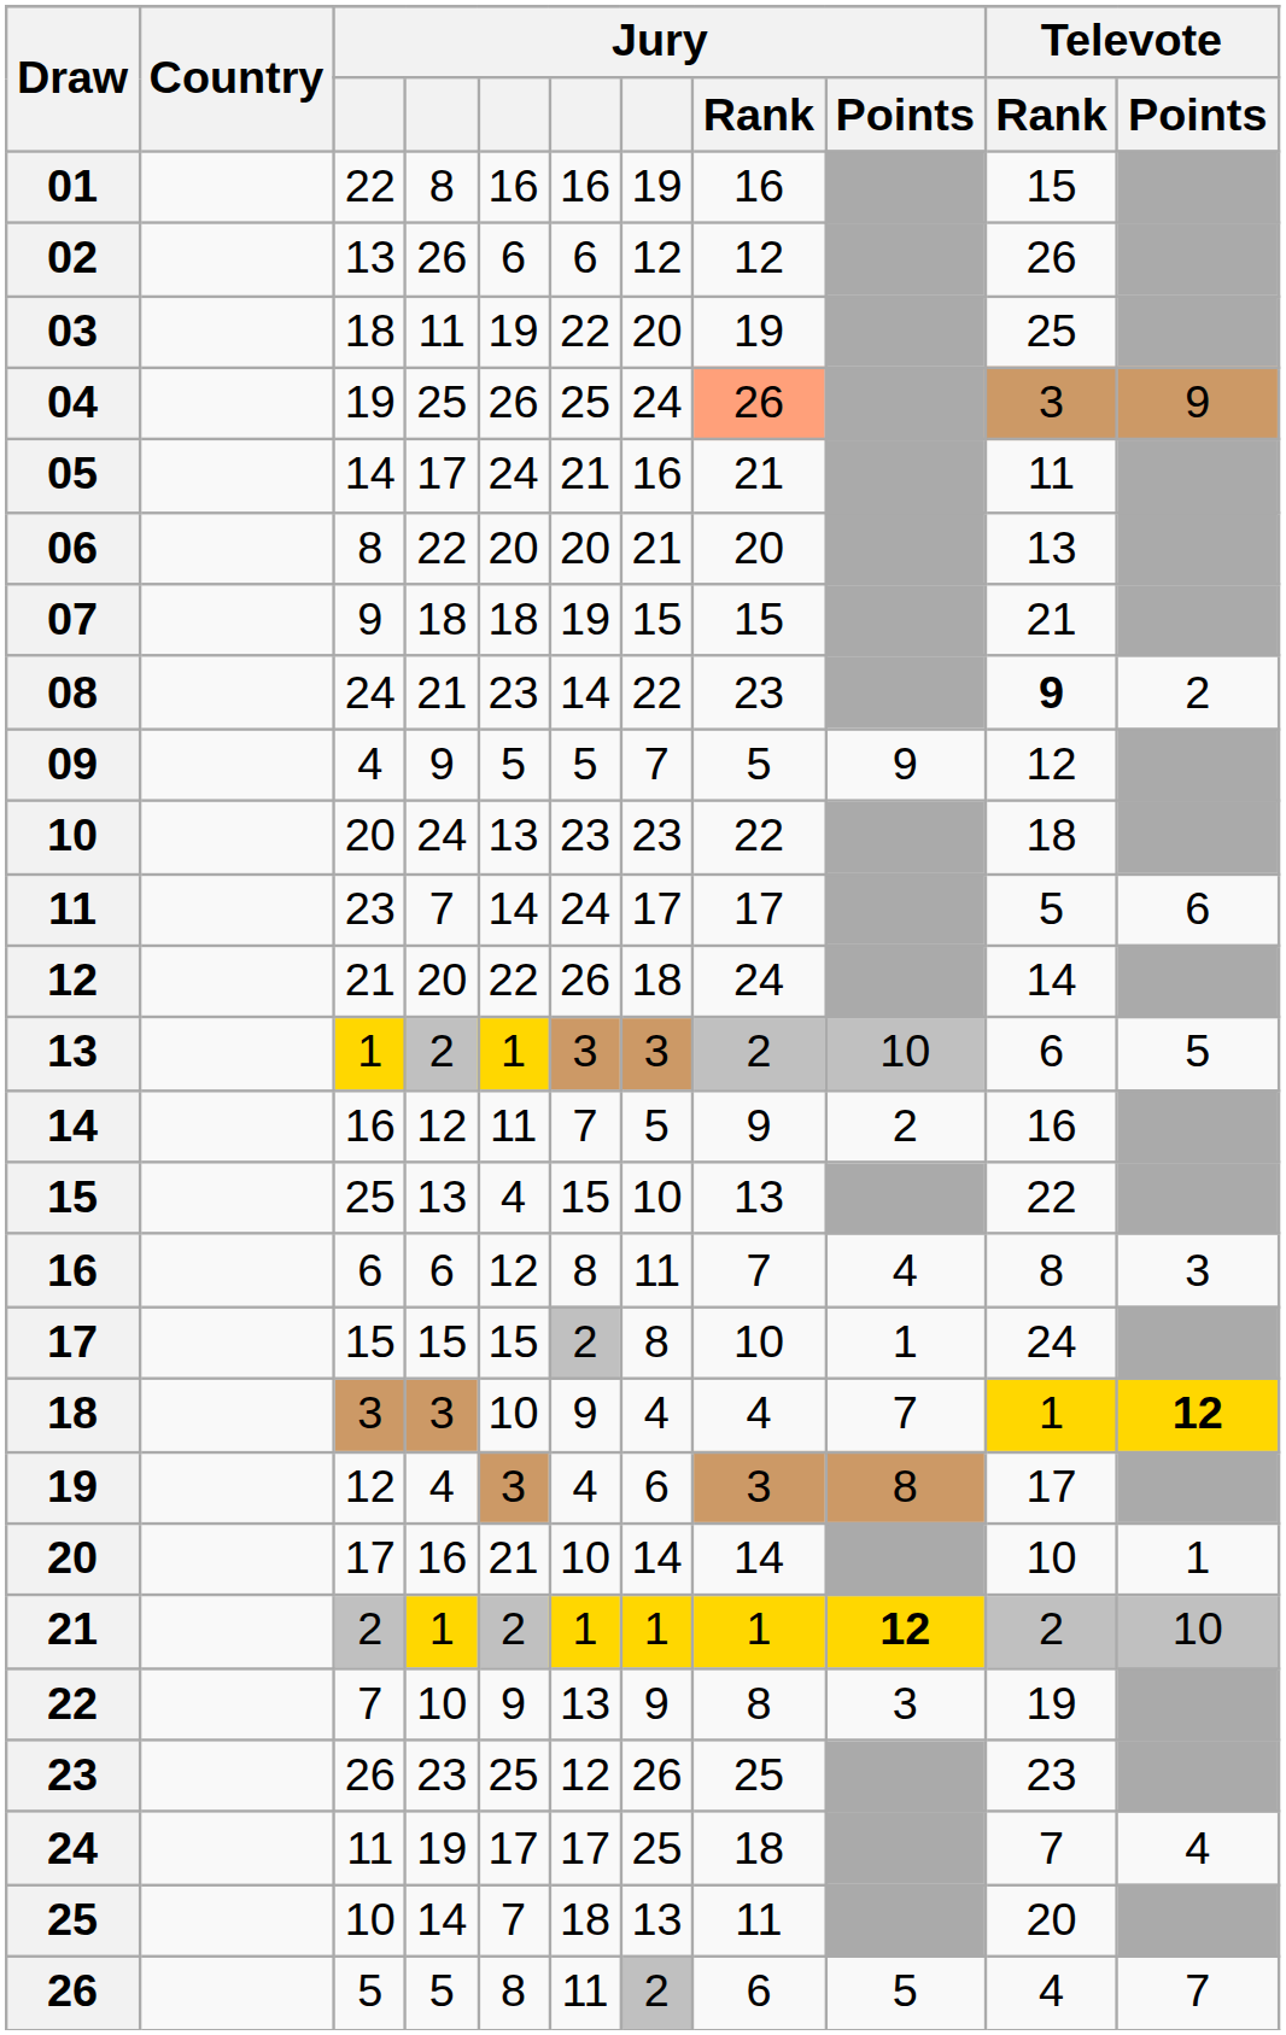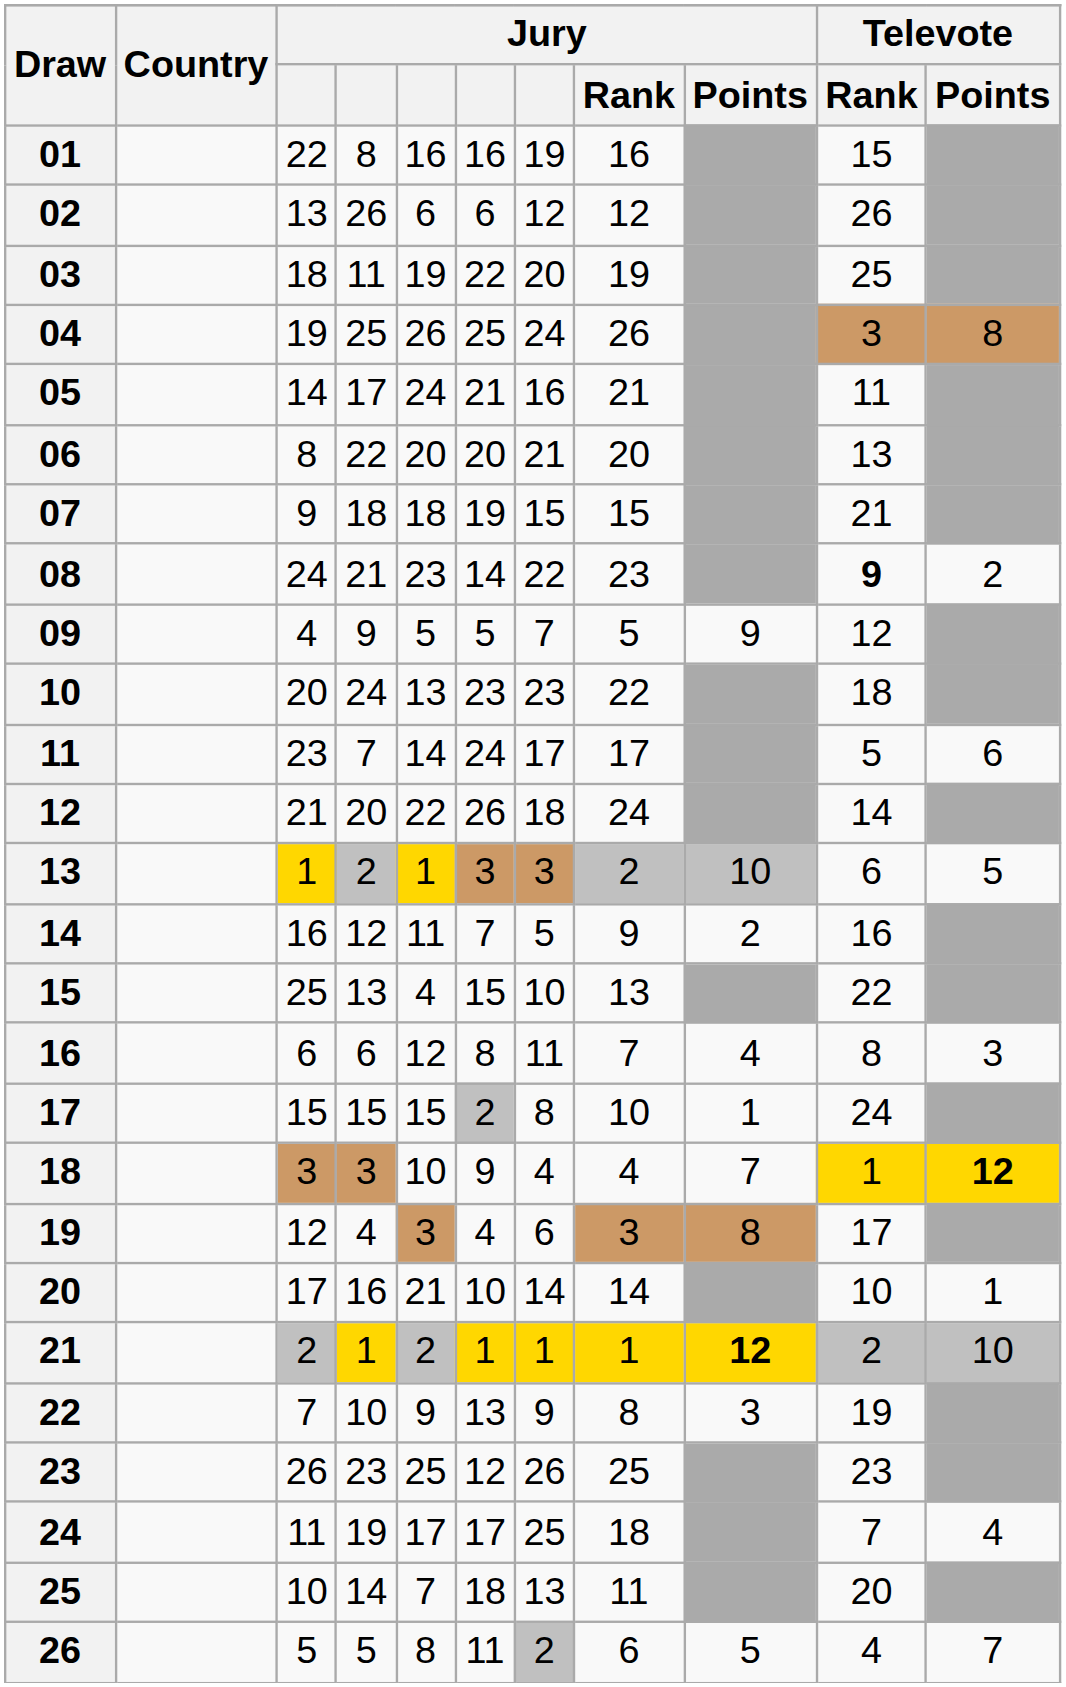04 | Jury / Rank: lightsalmon background -> no background
04 | Televote / Points: 9 -> 8
